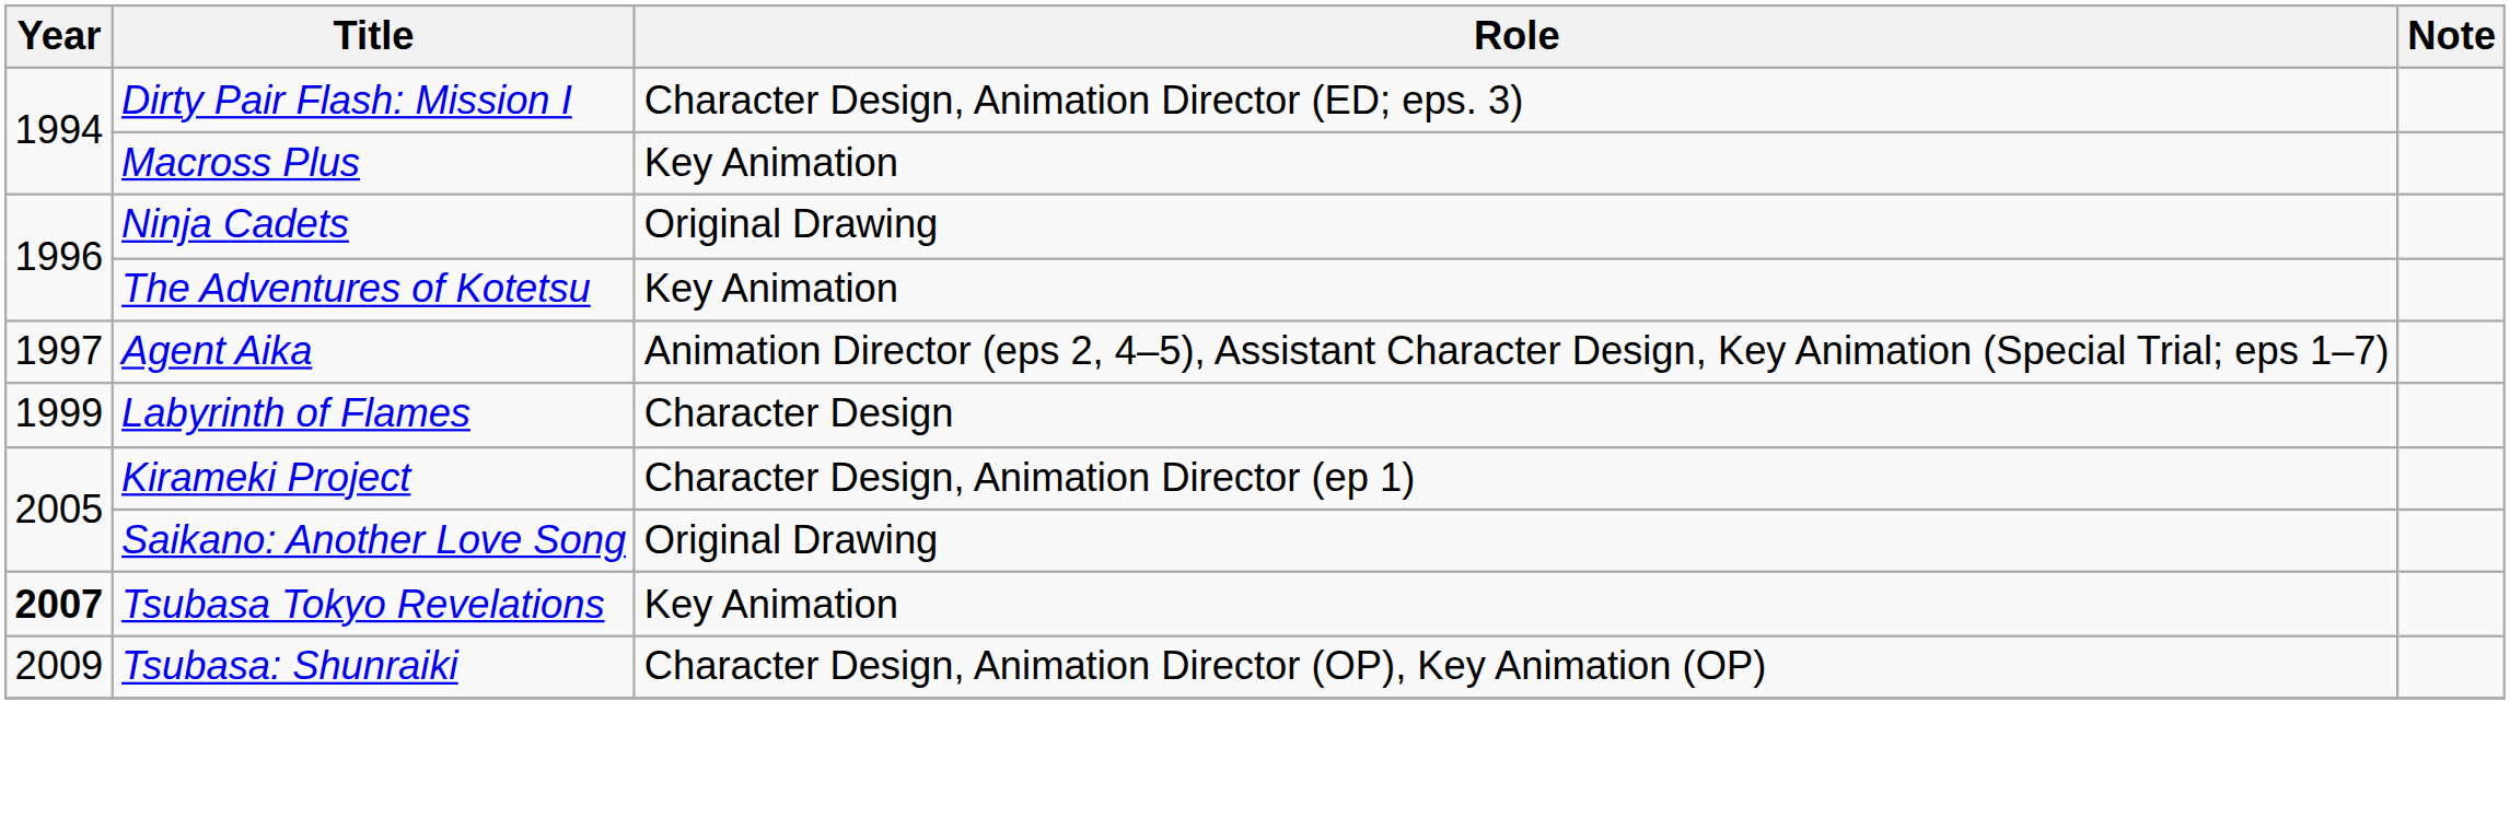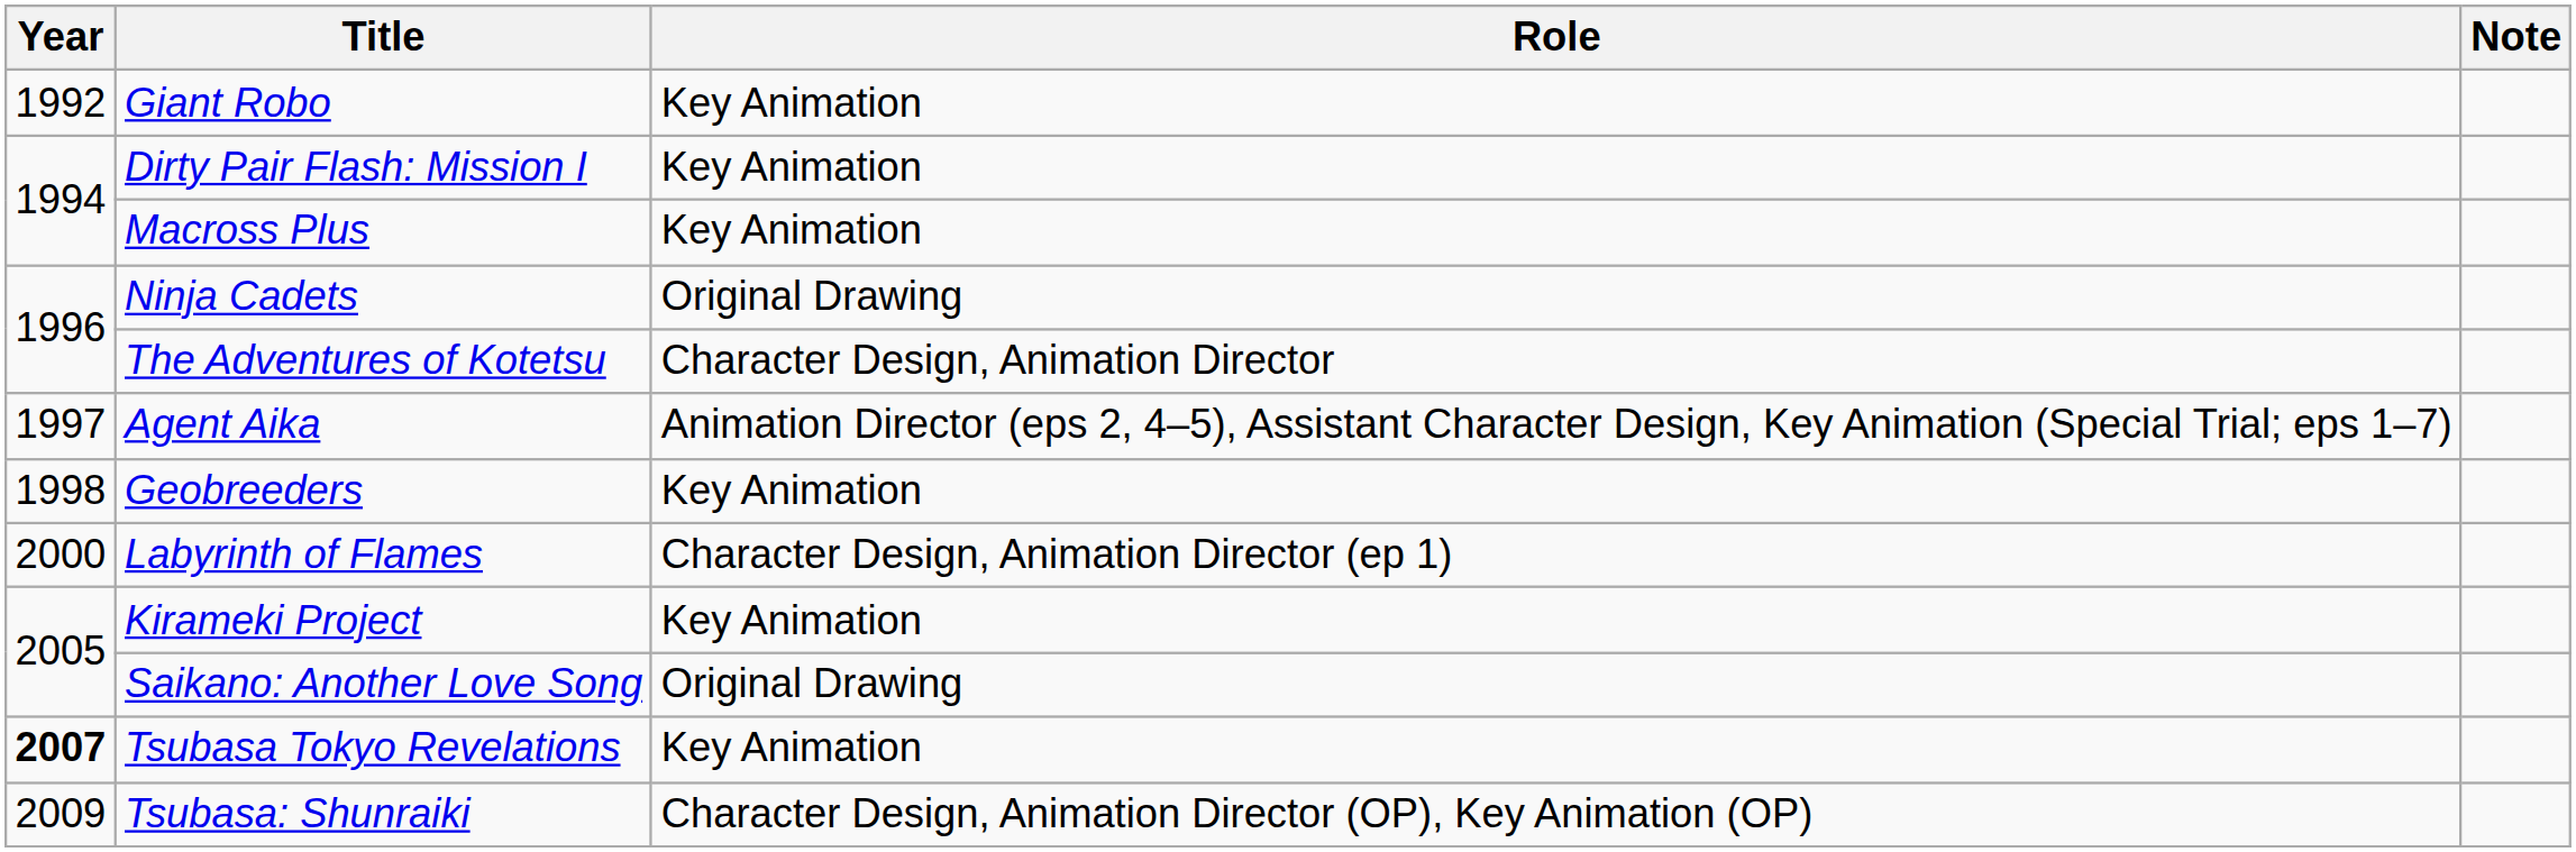+ row: 1992 | Giant Robo | Key Animation
Dirty Pair Flash: Mission I | Role: Character Design, Animation Director (ED; eps. 3) -> Key Animation
The Adventures of Kotetsu | Role: Key Animation -> Character Design, Animation Director
+ row: 1998 | Geobreeders | Key Animation
Labyrinth of Flames | Year: 1999 -> 2000
Labyrinth of Flames | Role: Character Design -> Character Design, Animation Director (ep 1)
Kirameki Project | Role: Character Design, Animation Director (ep 1) -> Key Animation
